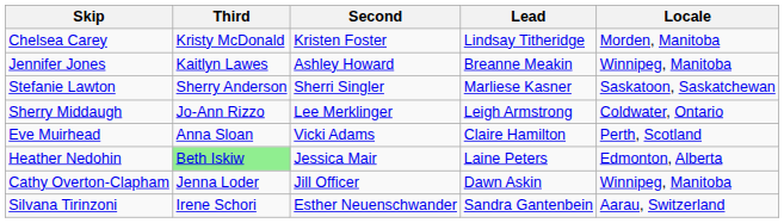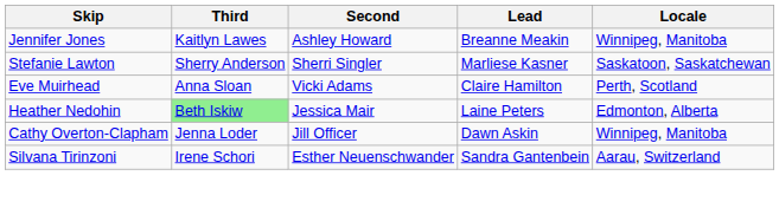- row: Chelsea Carey | Kristy McDonald | Kristen Foster | Lindsay Titheridge | Morden, Manitoba
- row: Sherry Middaugh | Jo-Ann Rizzo | Lee Merklinger | Leigh Armstrong | Coldwater, Ontario
